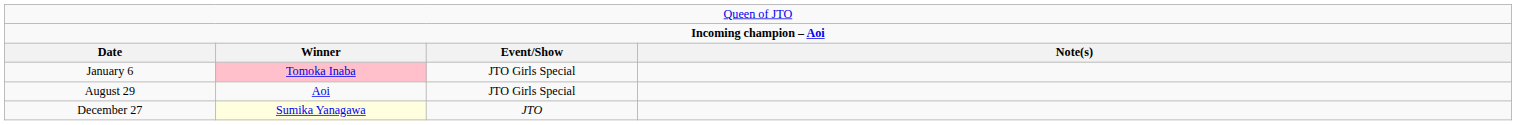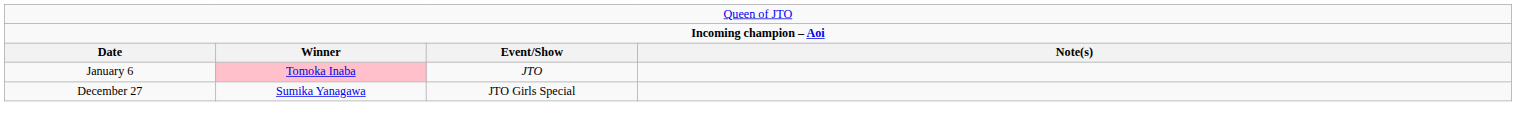January 6 | column 3: JTO Girls Special -> JTO
- row: August 29 | Aoi | JTO Girls Special
December 27 | column 2: lightyellow background -> no background
December 27 | column 3: JTO -> JTO Girls Special
